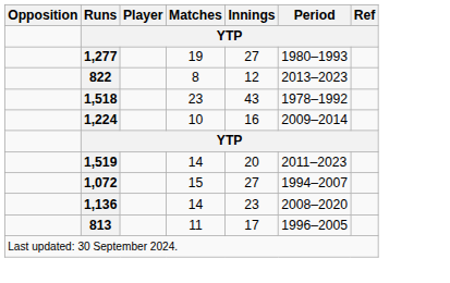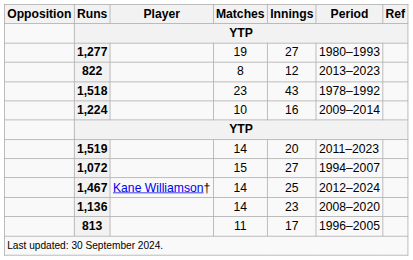+ row: 1,467 | Kane Williamson† | 14 | 25 | 2012–2024
